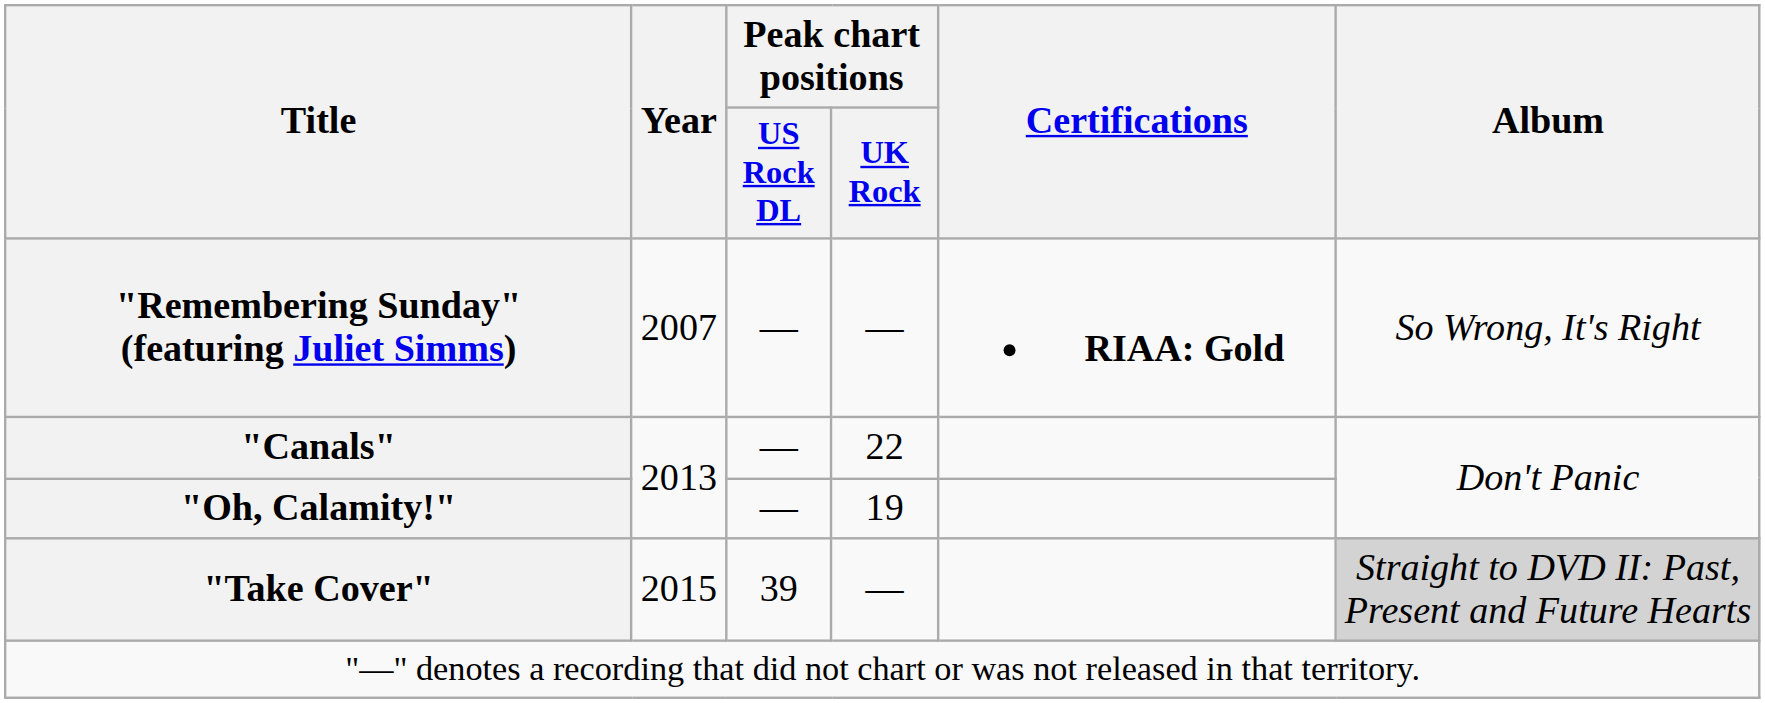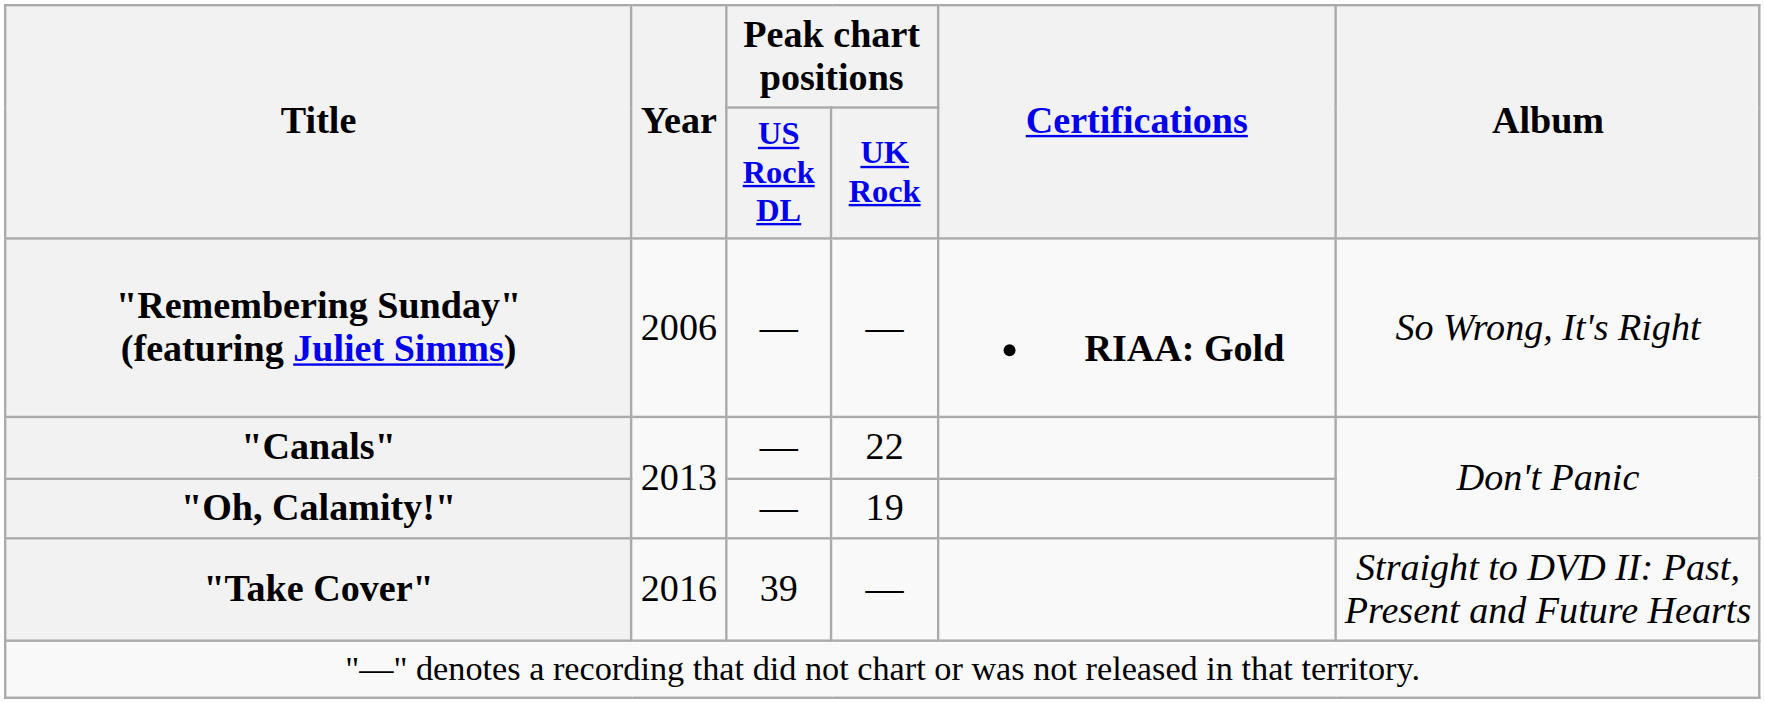"Remembering Sunday" (featuring Juliet Simms) | Year: 2007 -> 2006
"Take Cover" | Year: 2015 -> 2016
"Take Cover" | Album: lightgrey background -> no background
